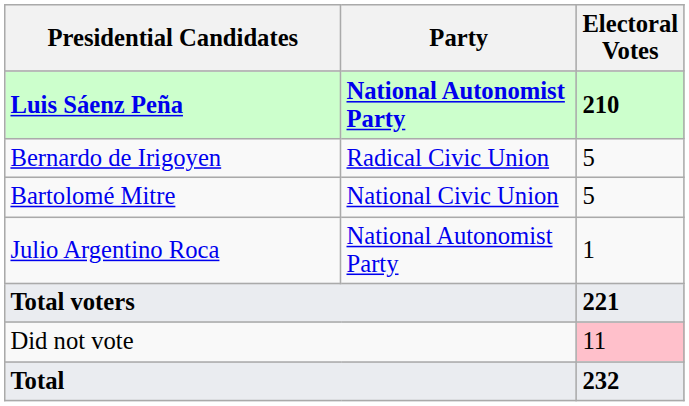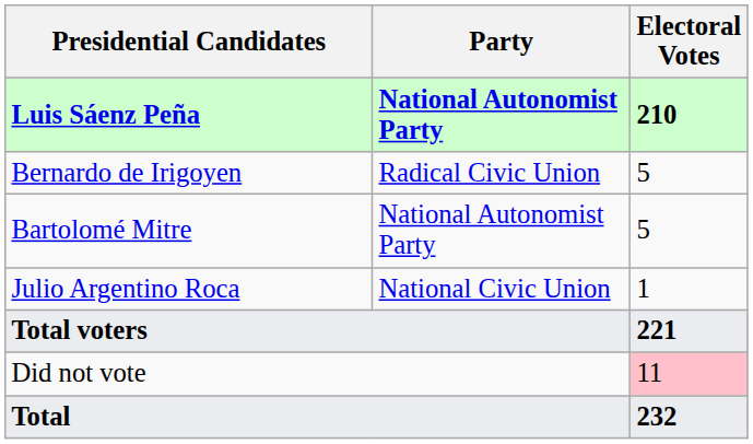Bartolomé Mitre | Party: National Civic Union -> National Autonomist Party
Julio Argentino Roca | Party: National Autonomist Party -> National Civic Union
